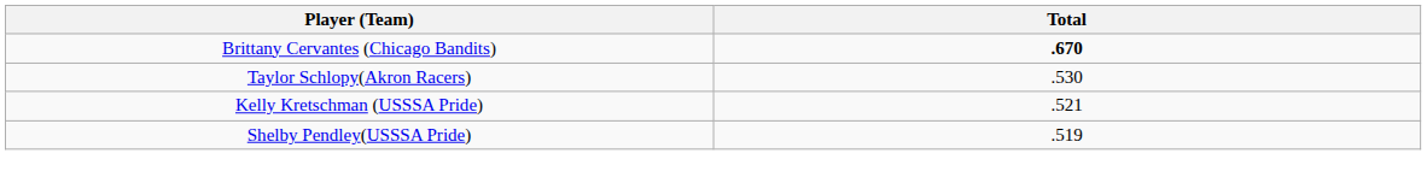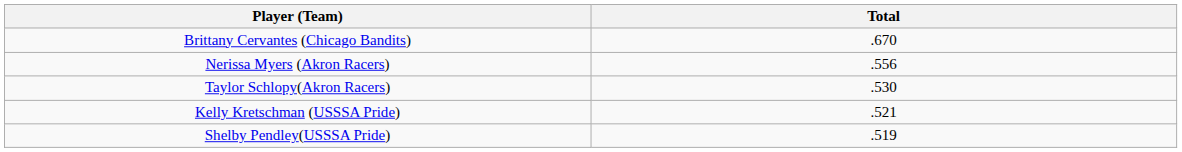Brittany Cervantes (Chicago Bandits) | Total: bold -> normal
+ row: Nerissa Myers (Akron Racers) | .556
